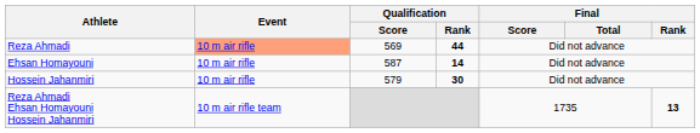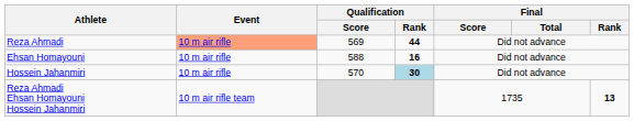Ehsan Homayouni | Qualification / Score: 587 -> 588
Ehsan Homayouni | Qualification / Rank: 14 -> 16
Hossein Jahanmiri | Qualification / Score: 579 -> 570
Hossein Jahanmiri | Qualification / Rank: no background -> lightblue background
